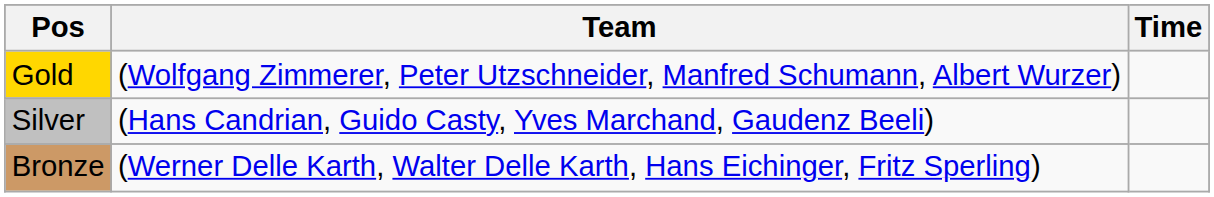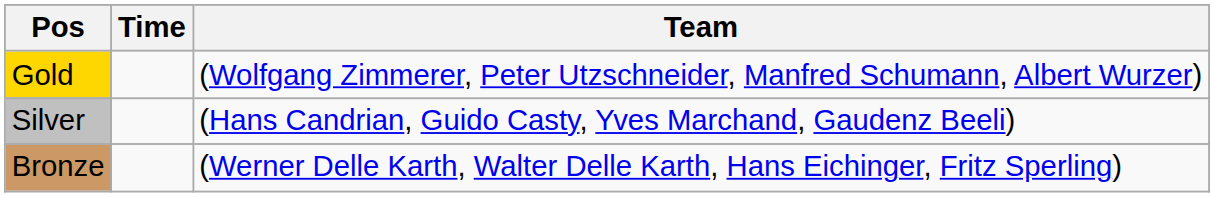columns swapped: Team <-> Time
